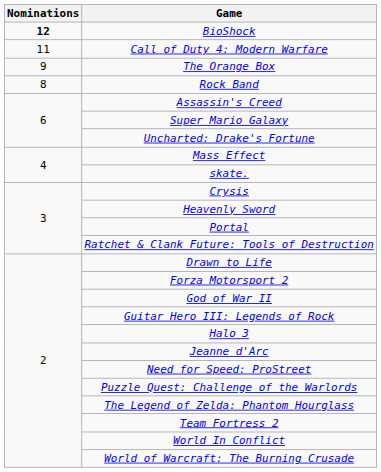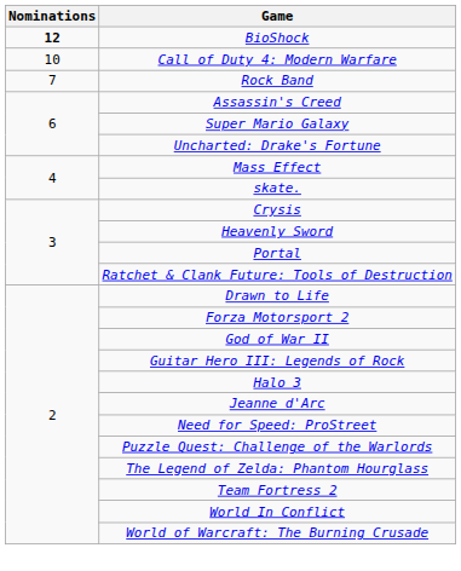Call of Duty 4: Modern Warfare | Nominations: 11 -> 10
- row: 9 | The Orange Box
Rock Band | Nominations: 8 -> 7
